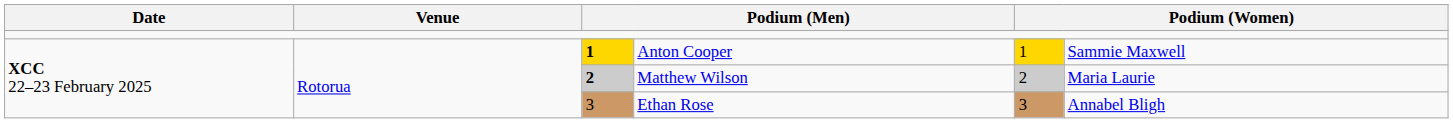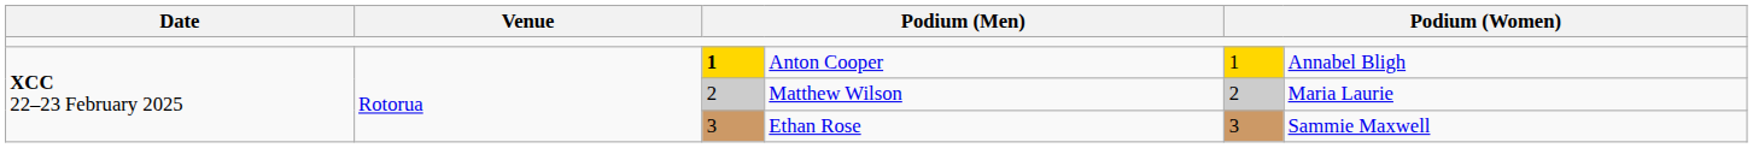Anton Cooper | column 6: Sammie Maxwell -> Annabel Bligh
Matthew Wilson | column 3: bold -> normal
Ethan Rose | column 6: Annabel Bligh -> Sammie Maxwell
